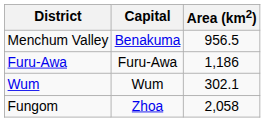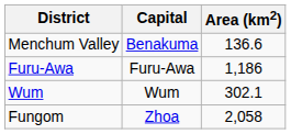Menchum Valley | Area (km2): 956.5 -> 136.6
